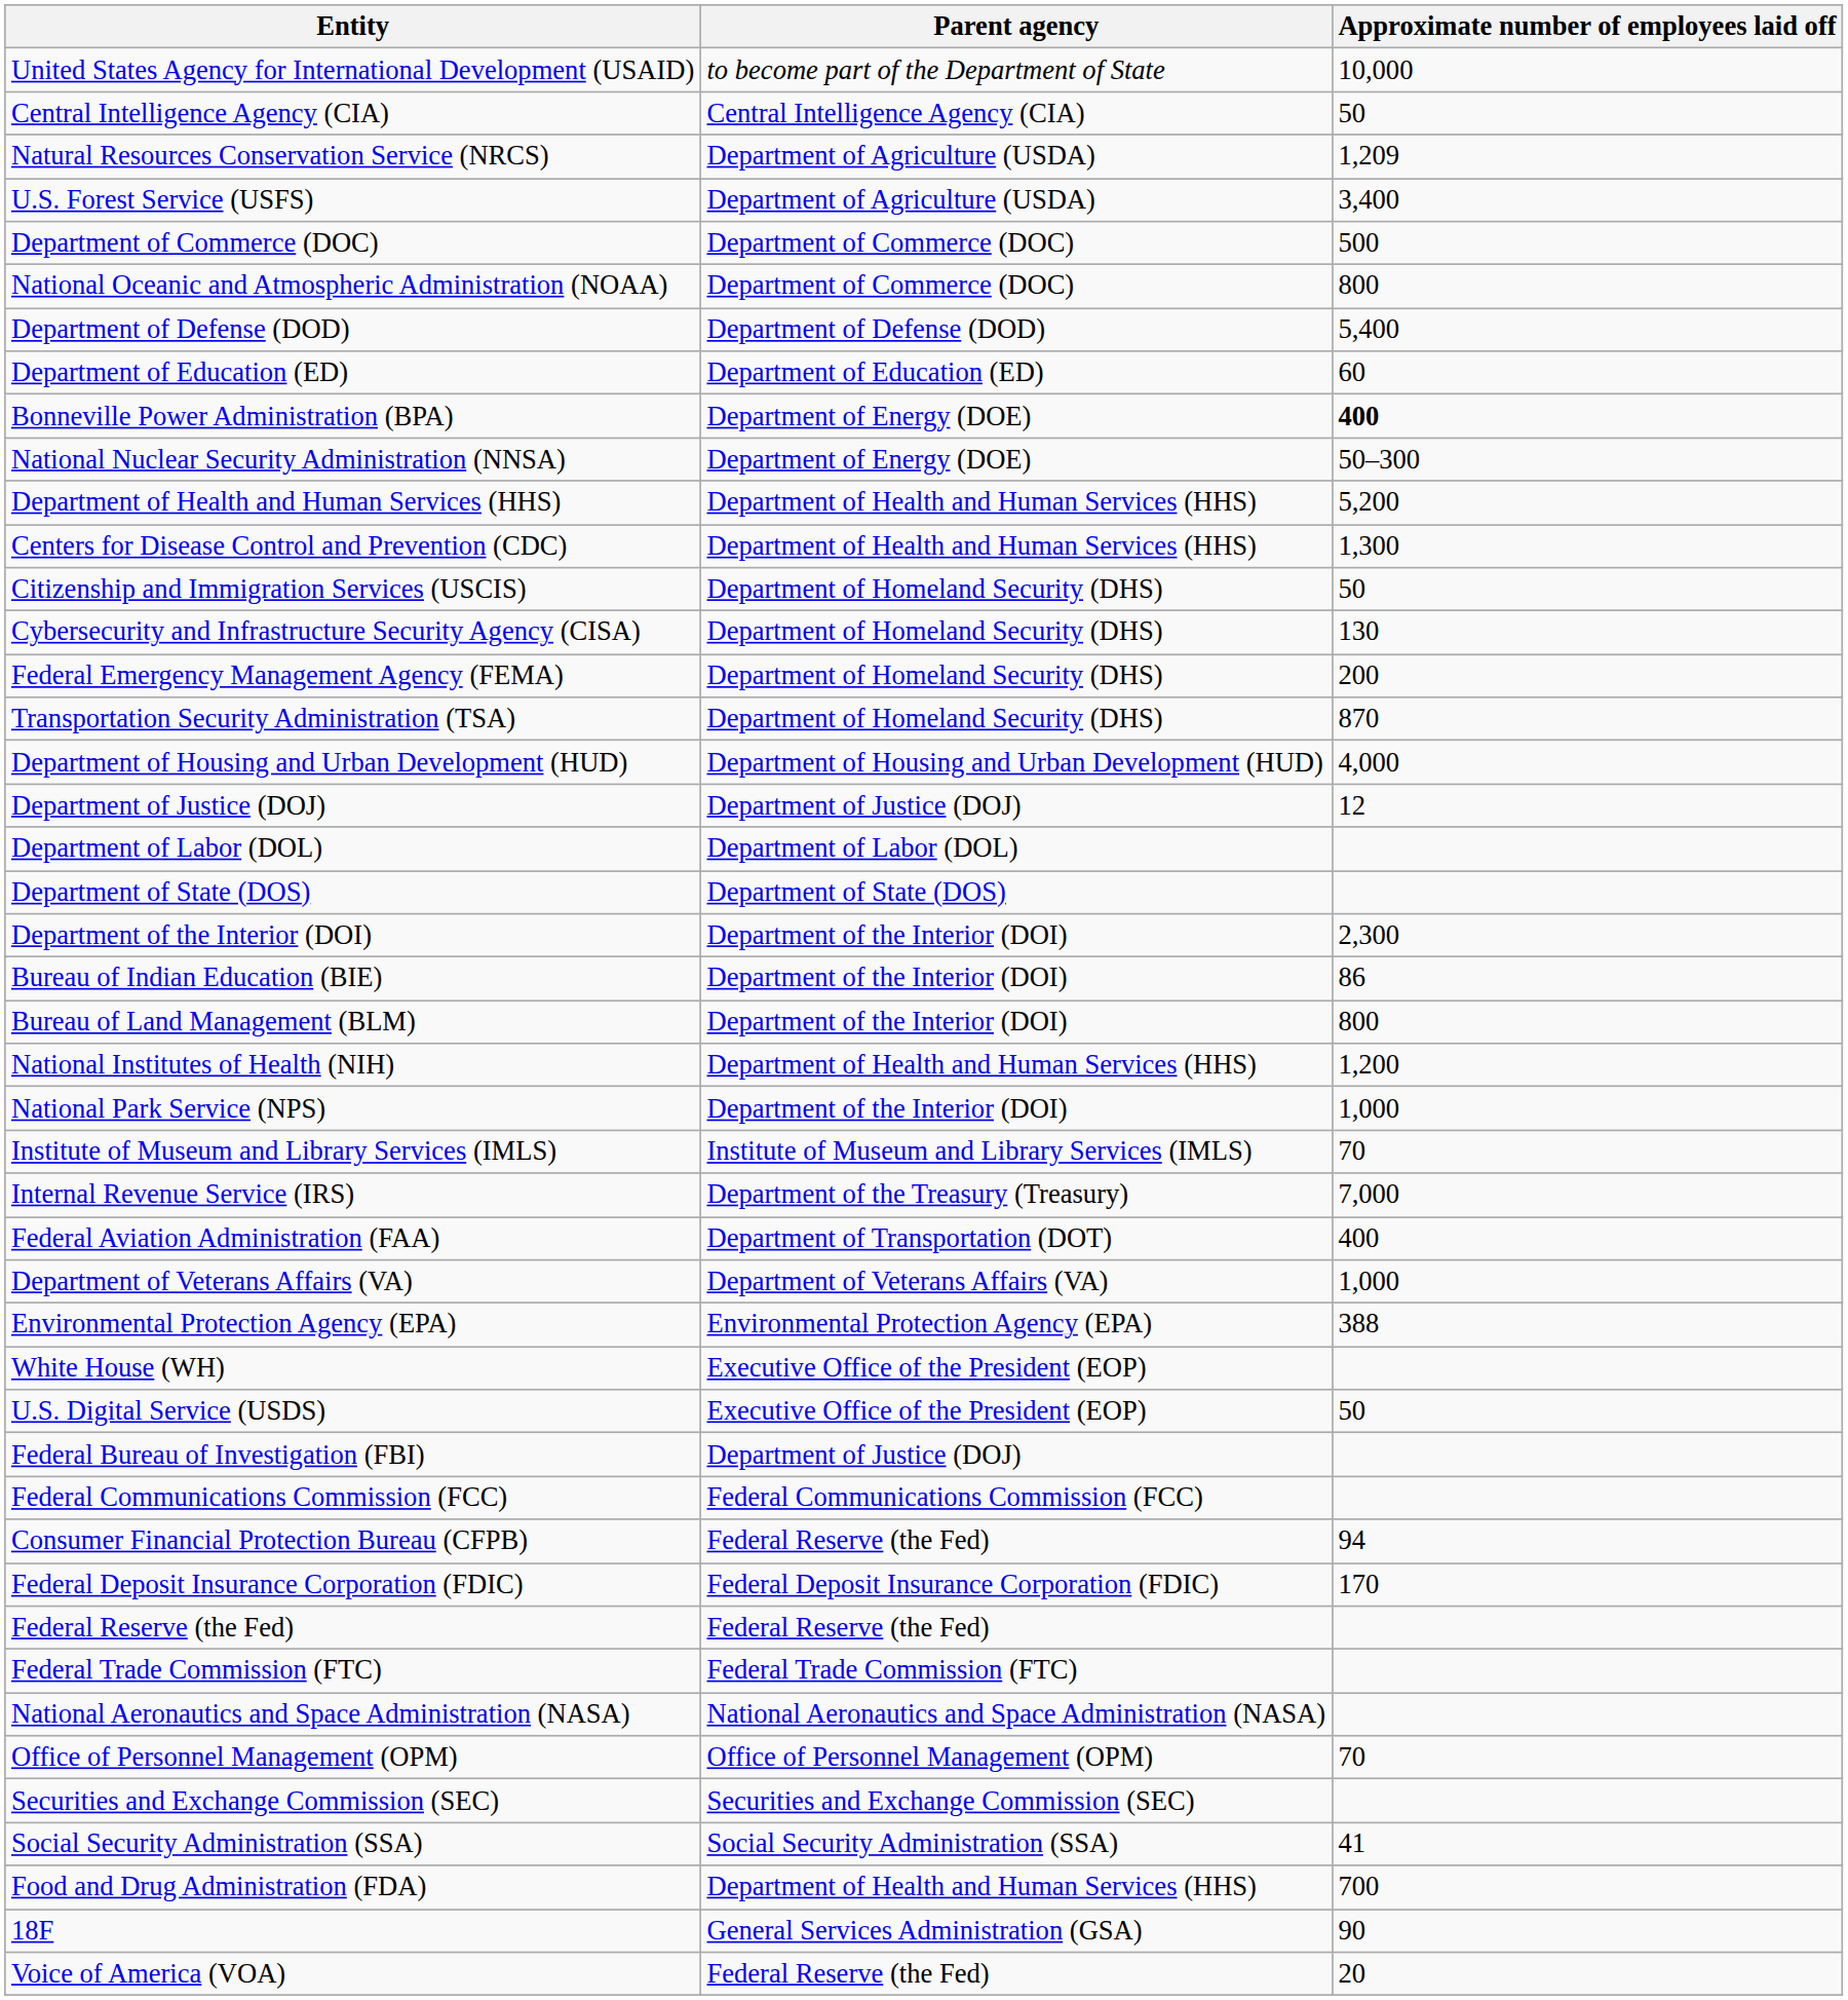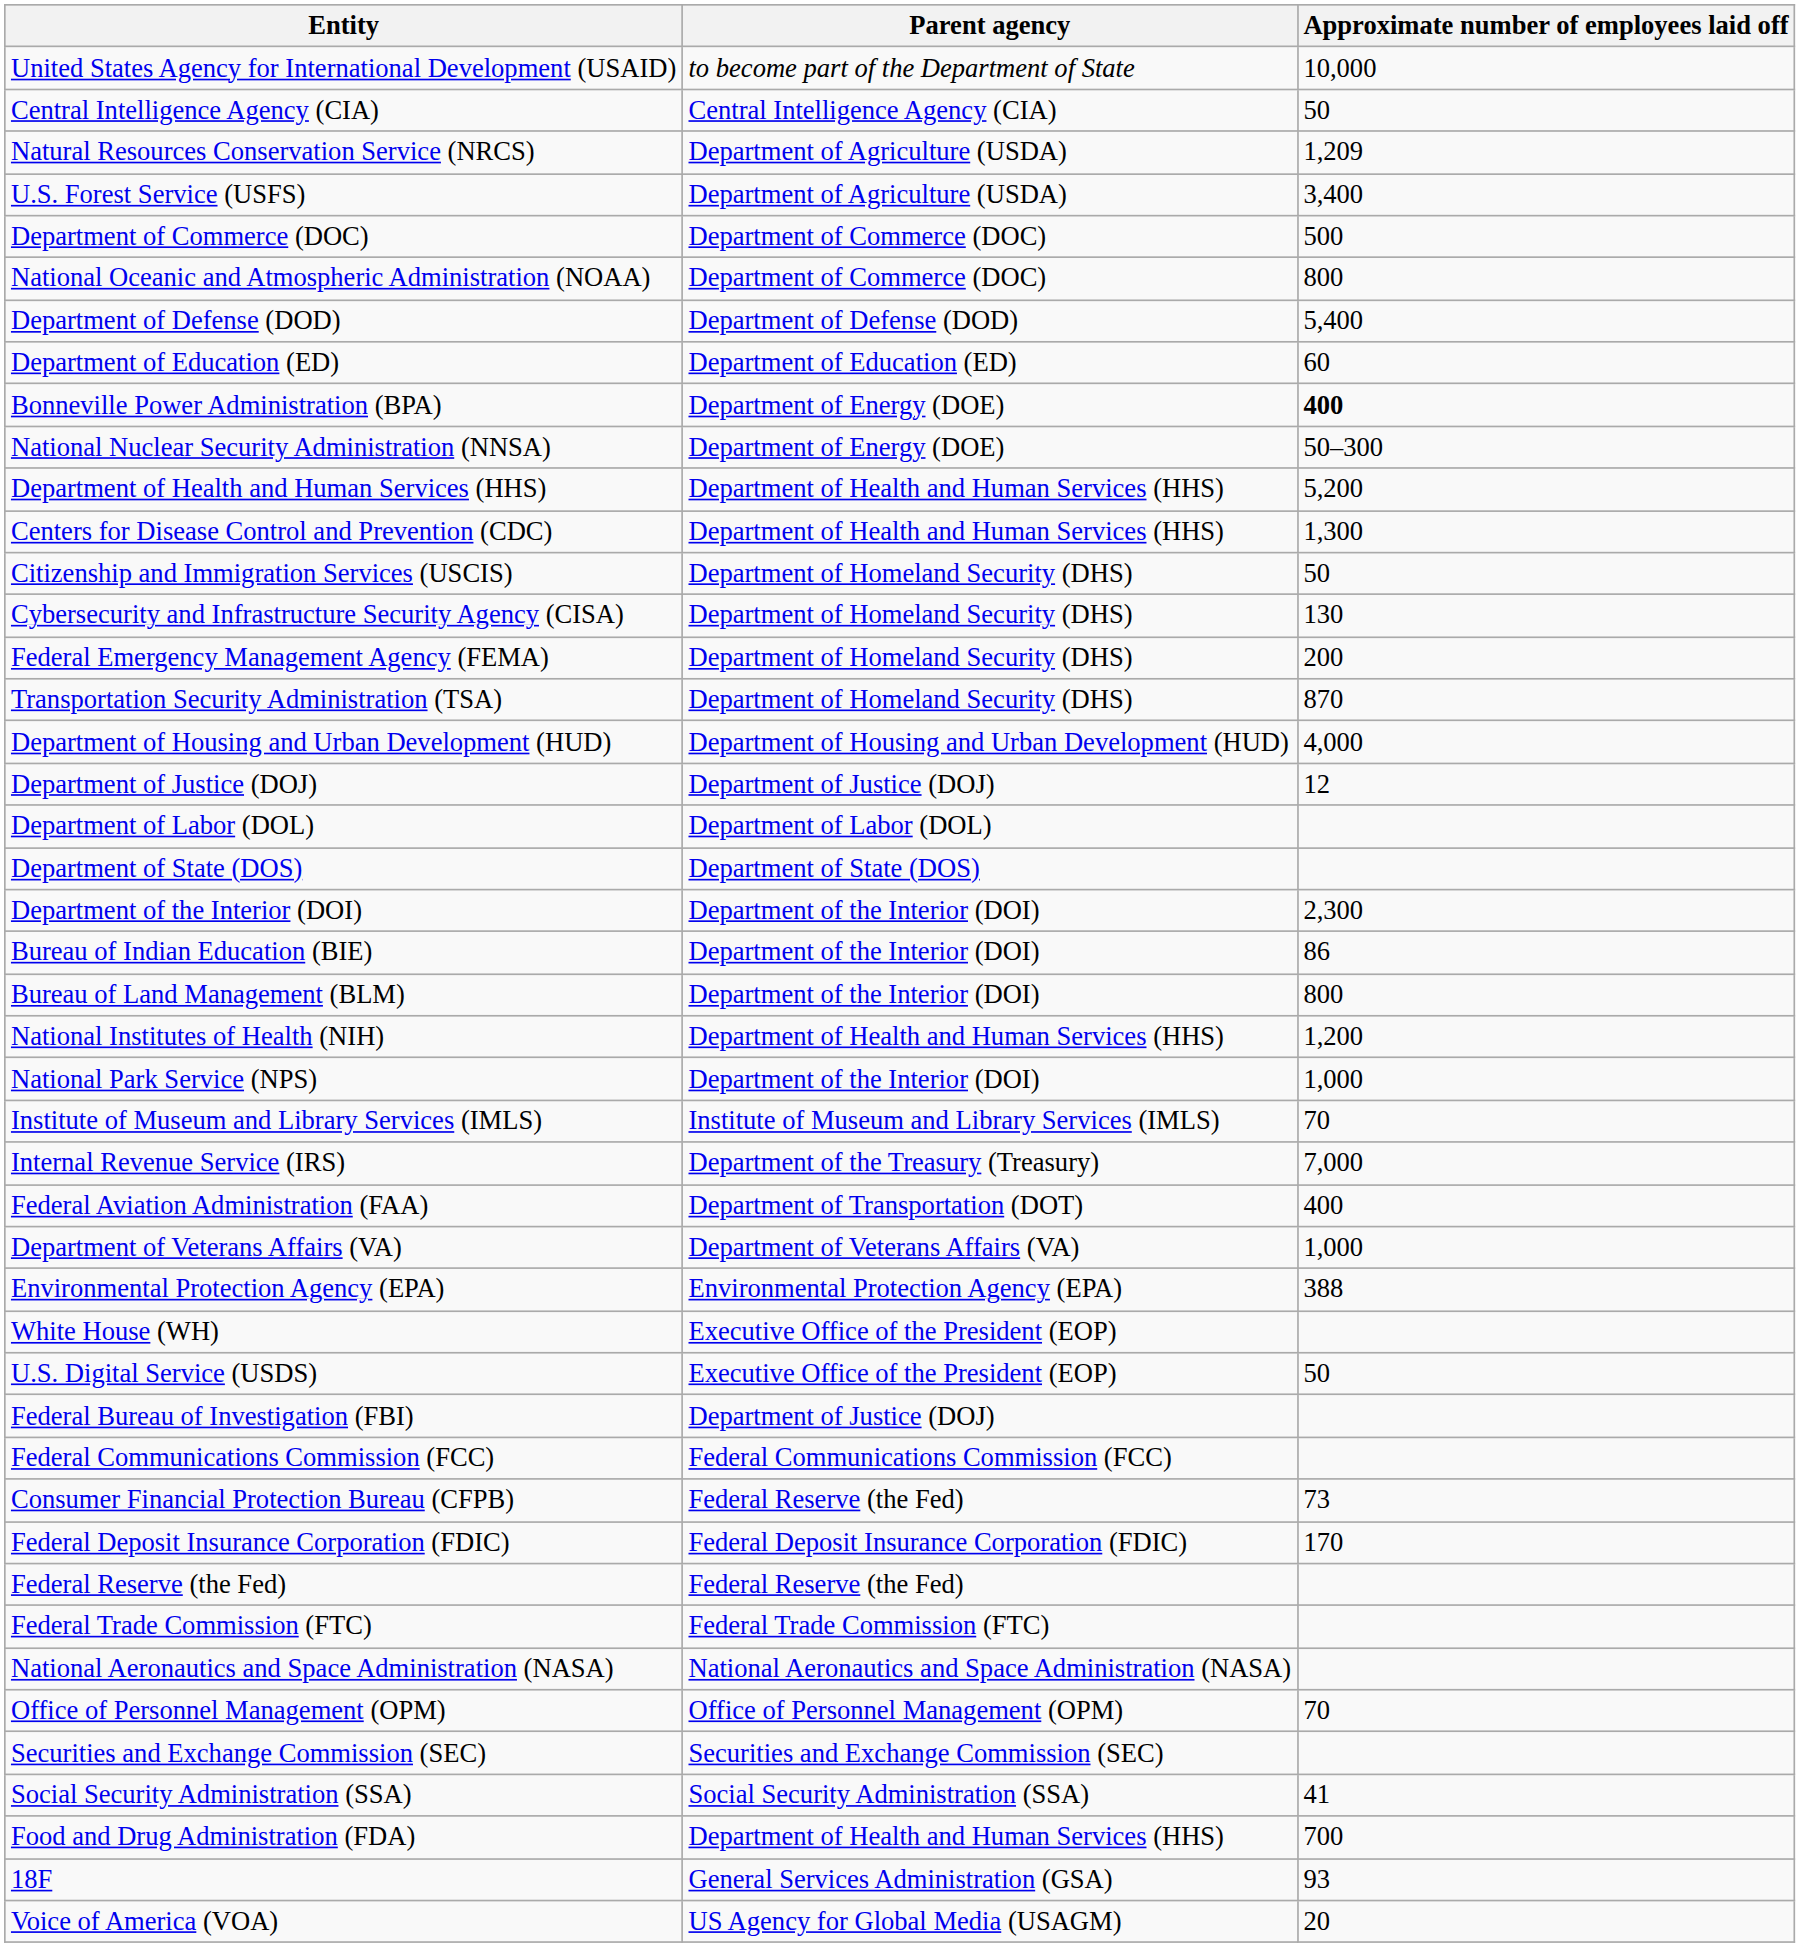Consumer Financial Protection Bureau (CFPB) | Approximate number of employees laid off: 94 -> 73
18F | Approximate number of employees laid off: 90 -> 93
Voice of America (VOA) | Parent agency: Federal Reserve (the Fed) -> US Agency for Global Media (USAGM)
